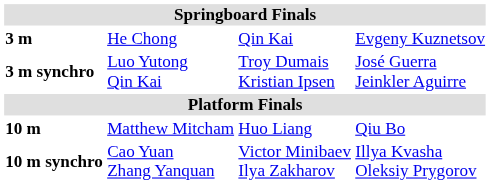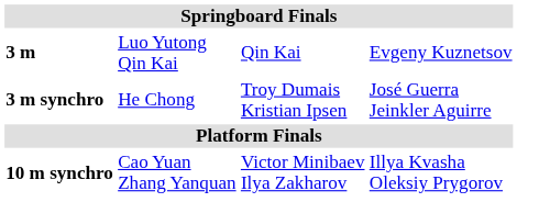3 m | column 2: He Chong -> Luo Yutong Qin Kai
3 m synchro | column 2: Luo Yutong Qin Kai -> He Chong
- row: 10 m | Matthew Mitcham | Huo Liang | Qiu Bo
